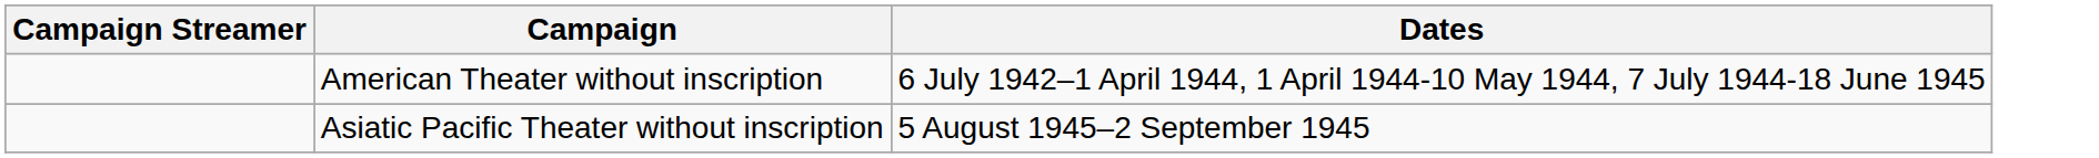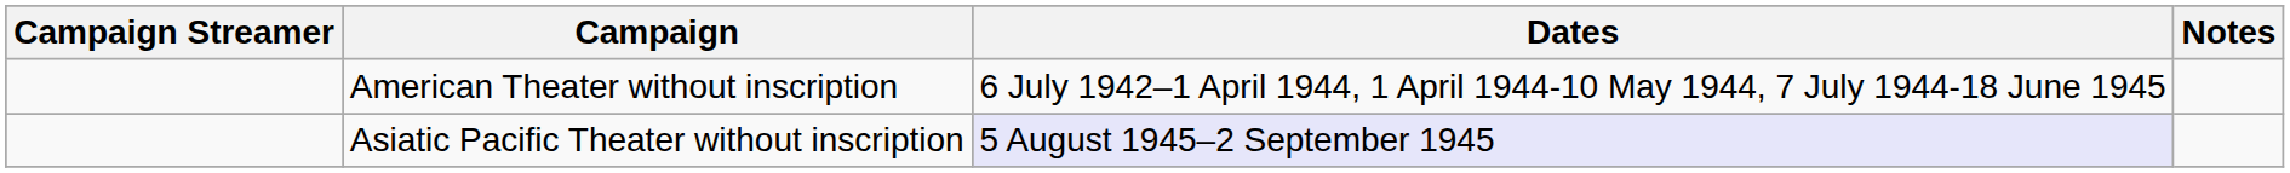+ column: Notes
Asiatic Pacific Theater without inscription | Dates: no background -> lavender background
